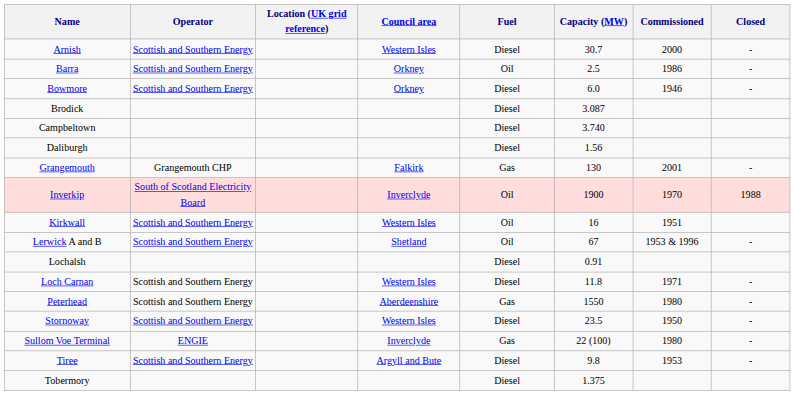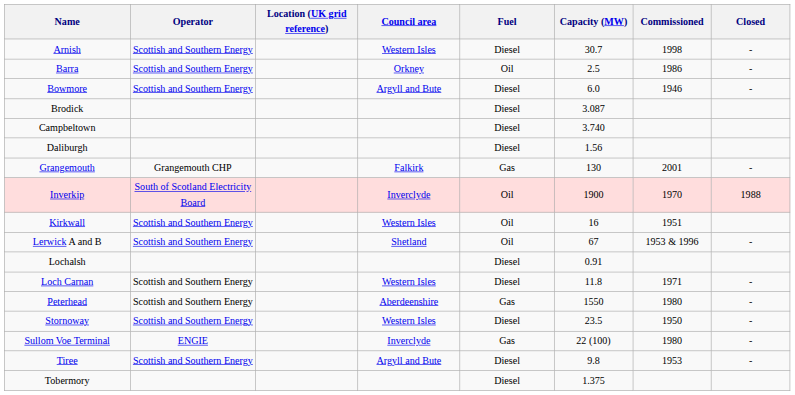Arnish | Commissioned: 2000 -> 1998
Bowmore | Council area: Orkney -> Argyll and Bute
